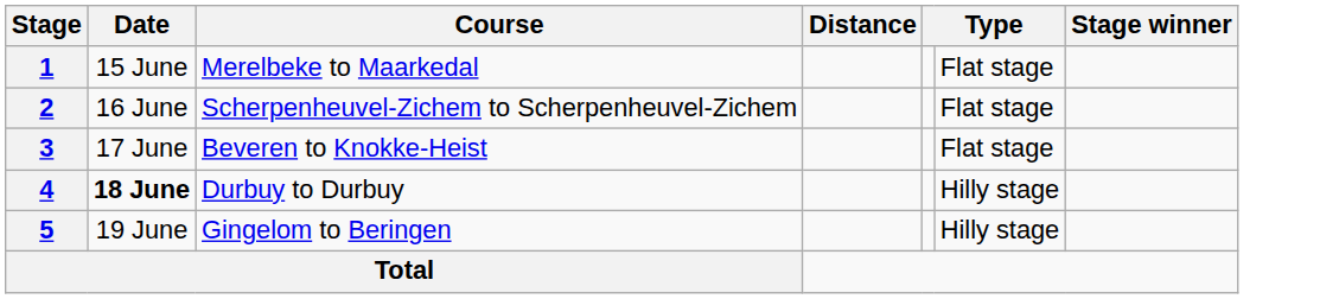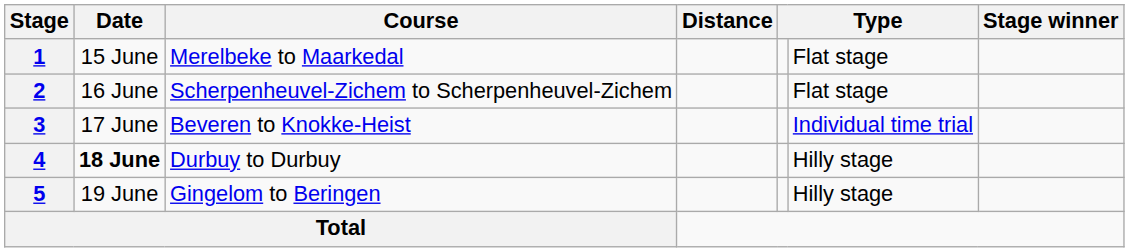3 | column 6: Flat stage -> Individual time trial
